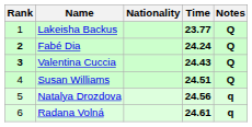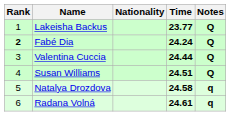Valentina Cuccia | Rank: bold -> normal
Valentina Cuccia | Time: 24.43 -> 24.44
Natalya Drozdova | Time: 24.56 -> 24.58
